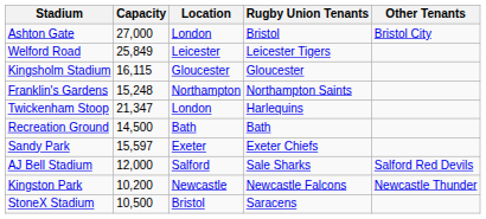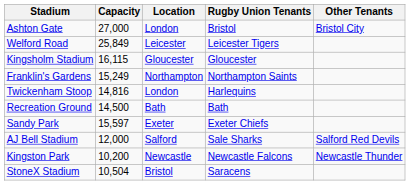Franklin's Gardens | Capacity: 15,248 -> 15,249
Twickenham Stoop | Capacity: 21,347 -> 14,816
StoneX Stadium | Capacity: 10,500 -> 10,504
